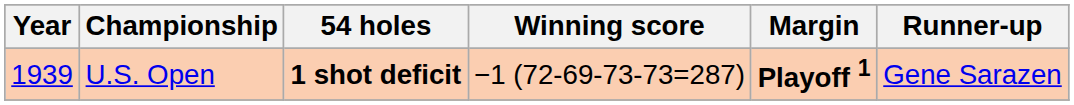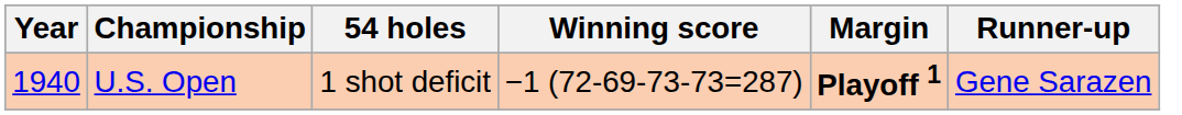U.S. Open | Year: 1939 -> 1940
U.S. Open | 54 holes: bold -> normal
